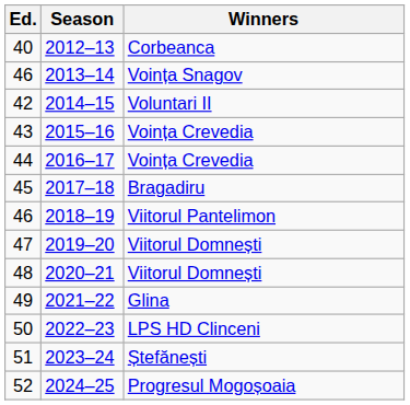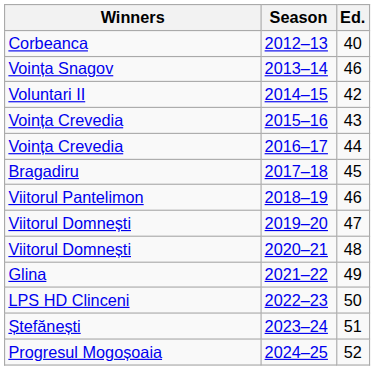columns swapped: Ed. <-> Winners
